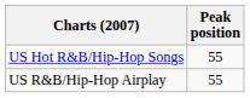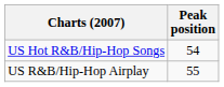US Hot R&B/Hip-Hop Songs | Peak position: 55 -> 54
